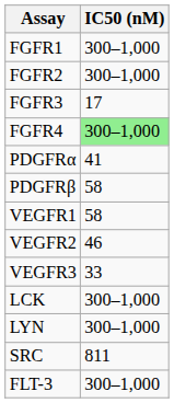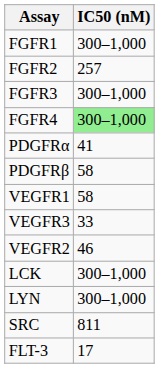FGFR2 | IC50 (nM): 300–1,000 -> 257
FGFR3 | IC50 (nM): 17 -> 300–1,000
rows swapped: VEGFR2 <-> VEGFR3
FLT-3 | IC50 (nM): 300–1,000 -> 17
